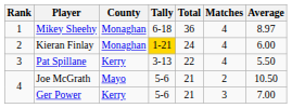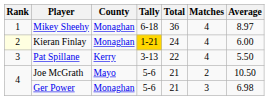Kieran Finlay | Rank: no background -> lightyellow background
Ger Power | County: Kerry -> Monaghan
Ger Power | Average: 7.00 -> 6.98
